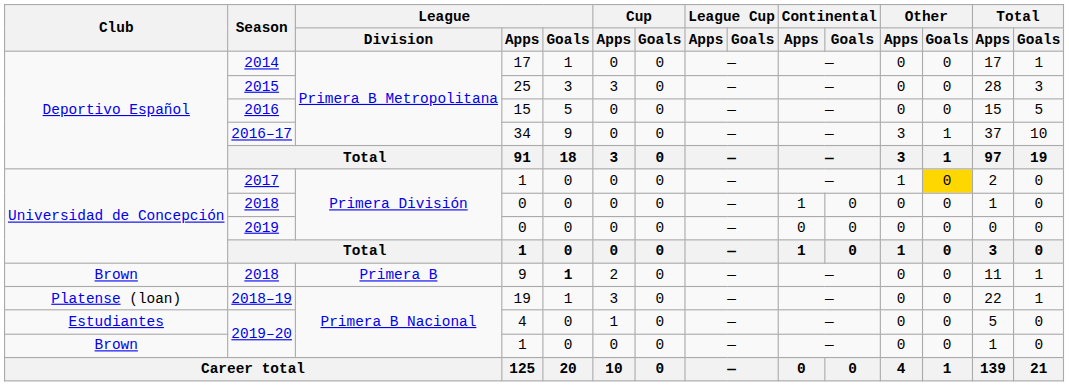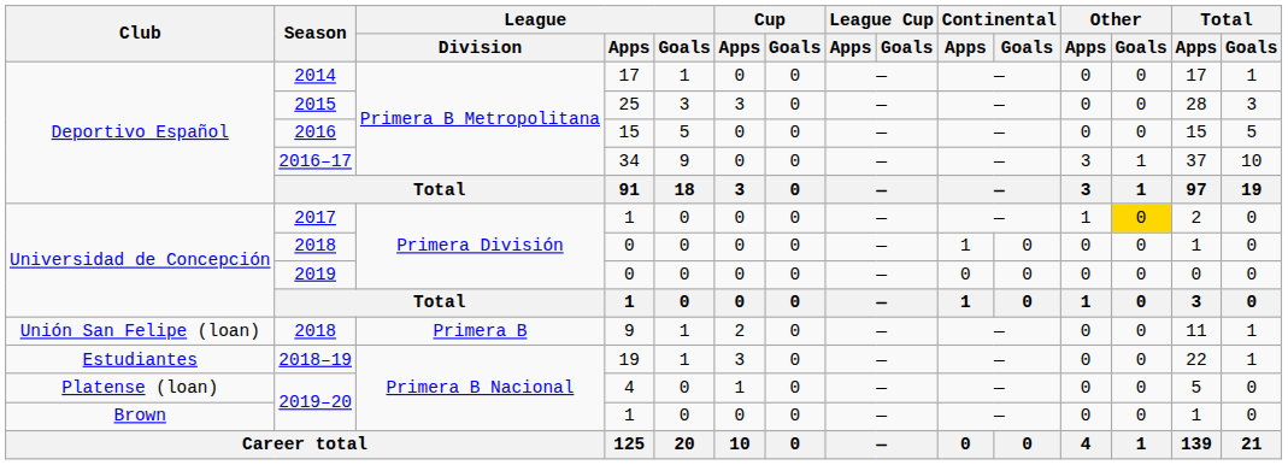2018 / 9 | Club: Brown -> Unión San Felipe (loan)
2018 / 9 | League / Goals: bold -> normal
2018–19 | Club: Platense (loan) -> Estudiantes
2019–20 / 4 | Club: Estudiantes -> Platense (loan)
